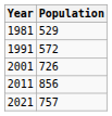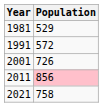2011 | Population: no background -> pink background
2021 | Population: 757 -> 758
